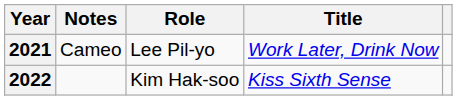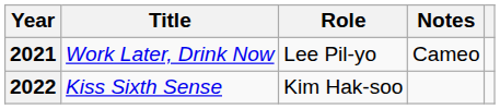columns swapped: Title <-> Notes
